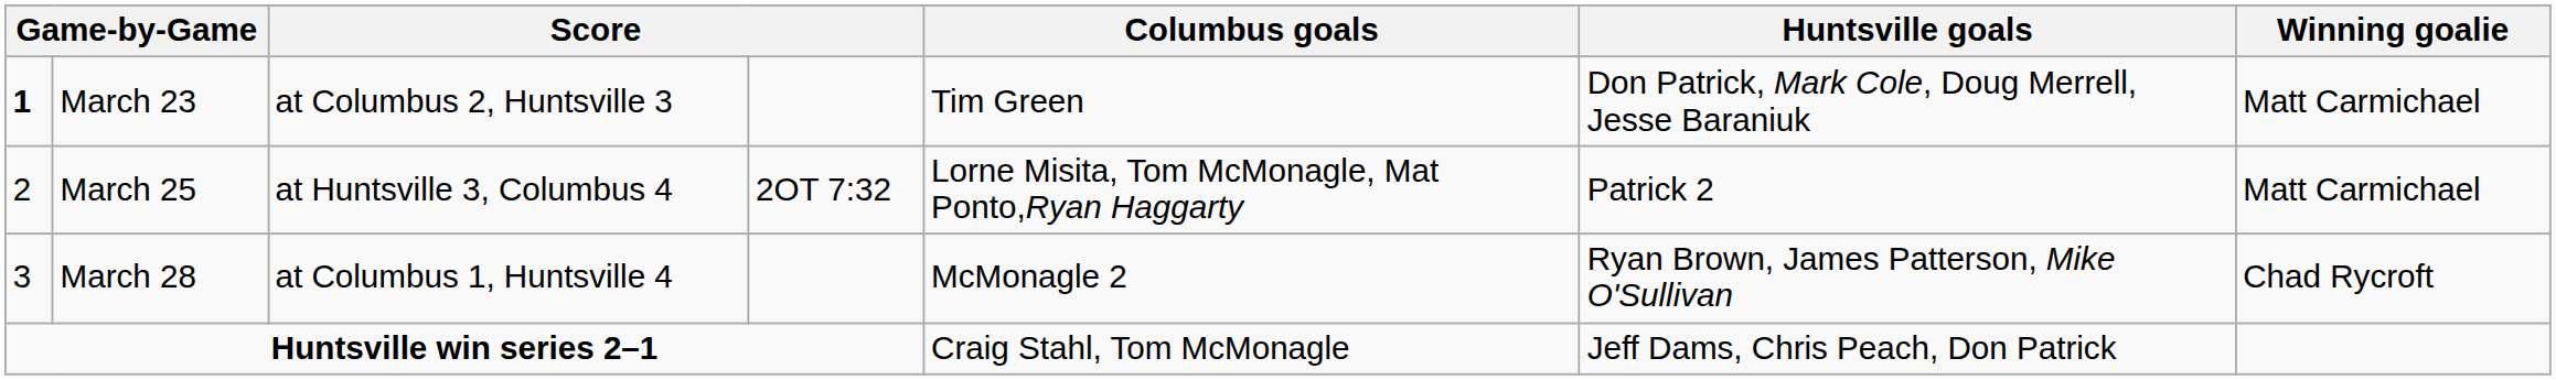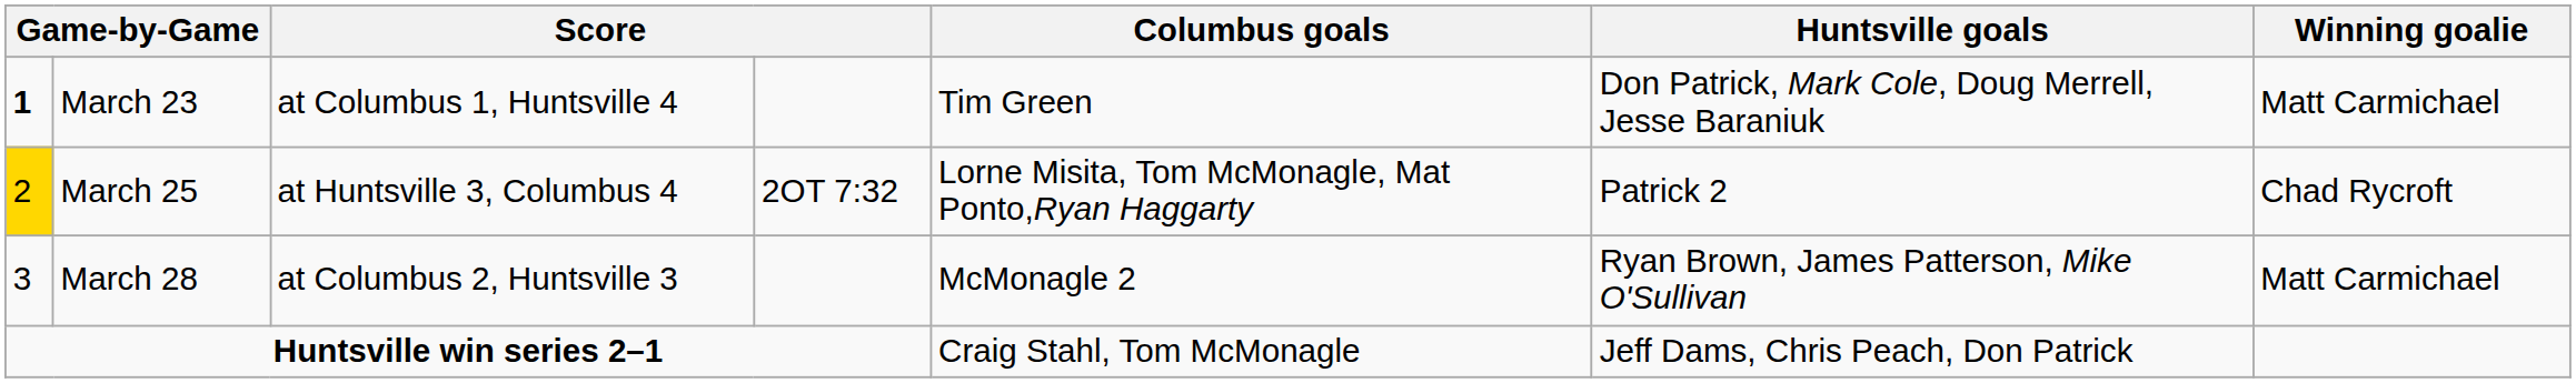March 23 | column 3: at Columbus 2, Huntsville 3 -> at Columbus 1, Huntsville 4
March 25 | column 1: no background -> gold background
March 25 | Winning goalie: Matt Carmichael -> Chad Rycroft
March 28 | column 3: at Columbus 1, Huntsville 4 -> at Columbus 2, Huntsville 3
March 28 | Winning goalie: Chad Rycroft -> Matt Carmichael
